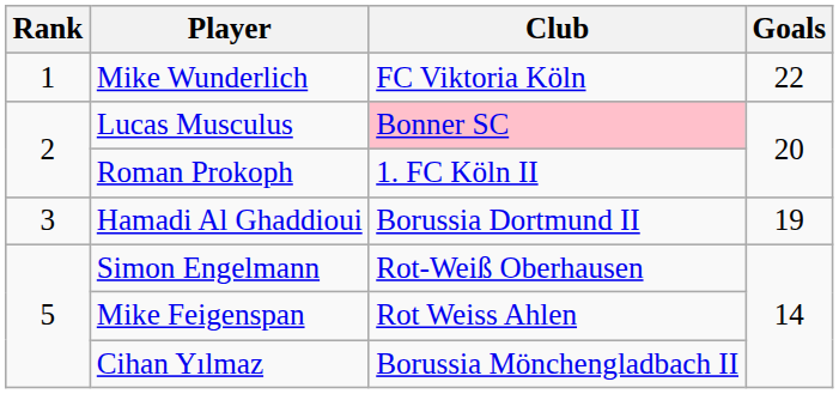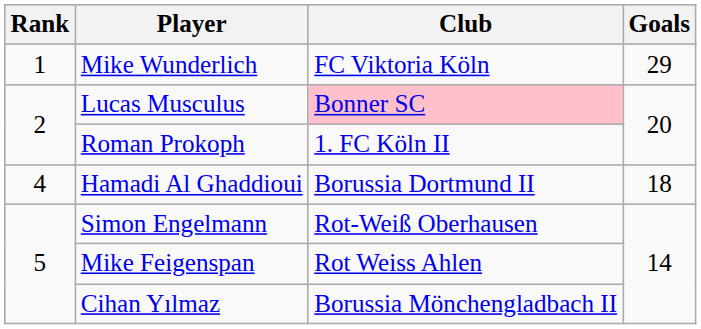Mike Wunderlich | Goals: 22 -> 29
Hamadi Al Ghaddioui | Rank: 3 -> 4
Hamadi Al Ghaddioui | Goals: 19 -> 18
